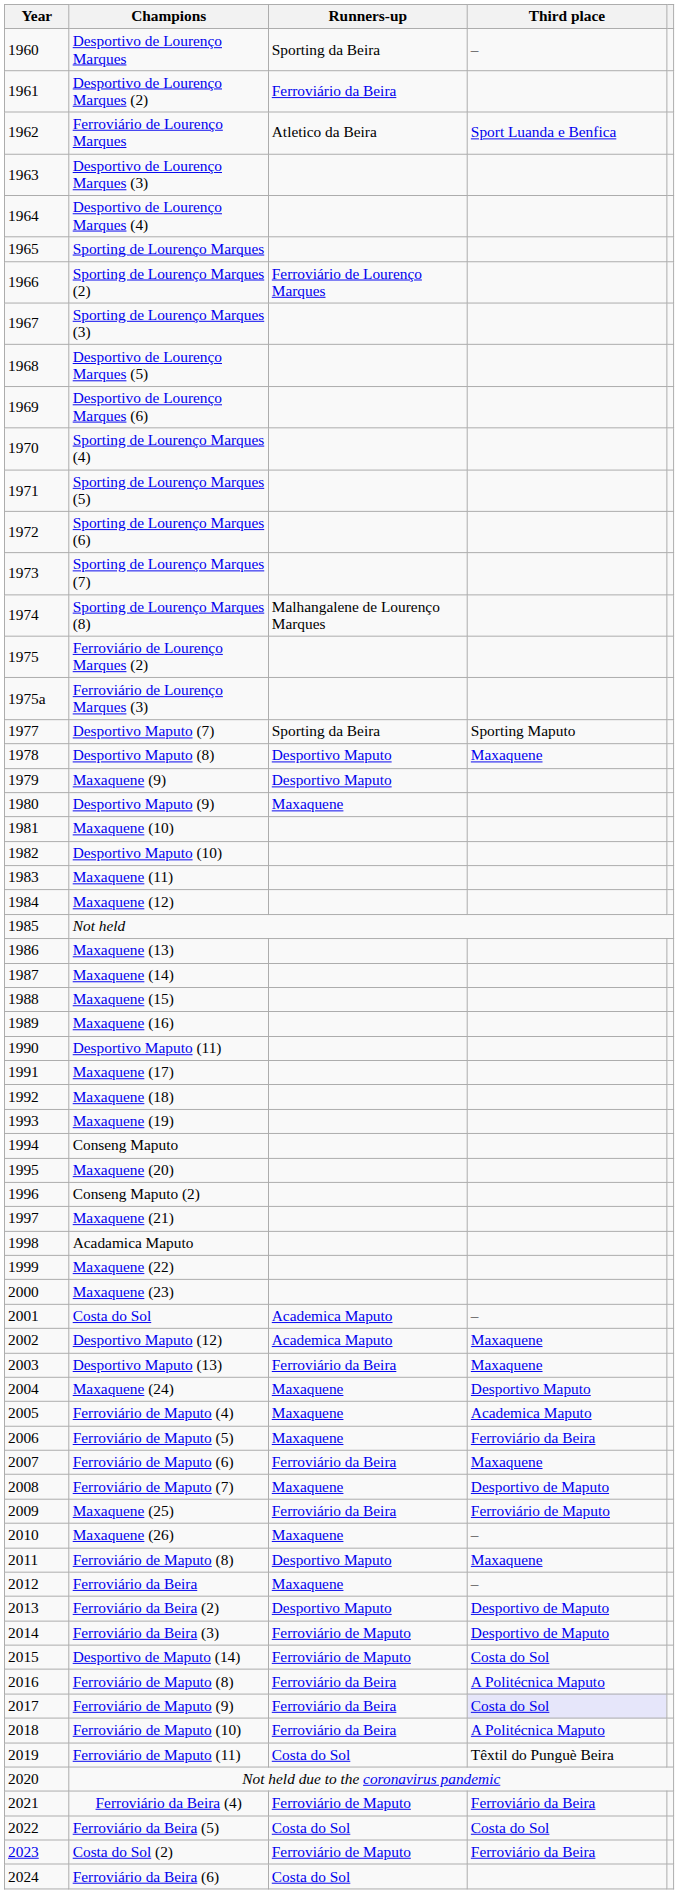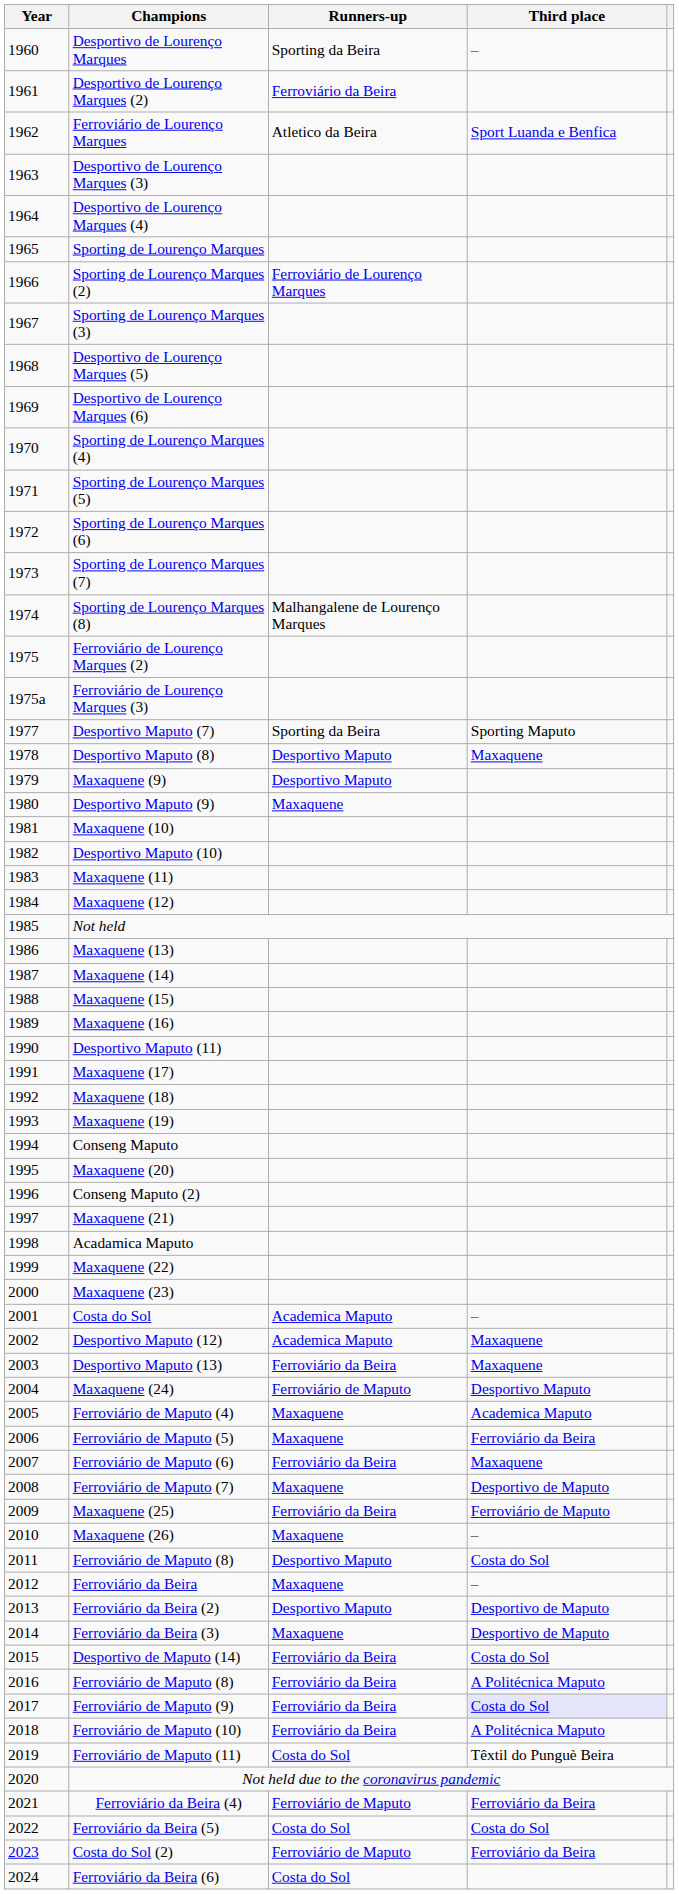Maxaquene (24) | Runners-up: Maxaquene -> Ferroviário de Maputo
2011 / Ferroviário de Maputo (8) | Third place: Maxaquene -> Costa do Sol
Ferroviário da Beira (3) | Runners-up: Ferroviário de Maputo -> Maxaquene
Desportivo de Maputo (14) | Runners-up: Ferroviário de Maputo -> Ferroviário da Beira
